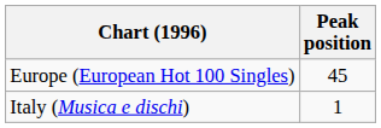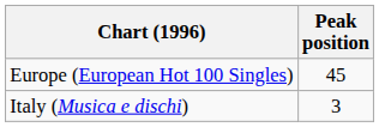Italy (Musica e dischi) | Peak position: 1 -> 3
